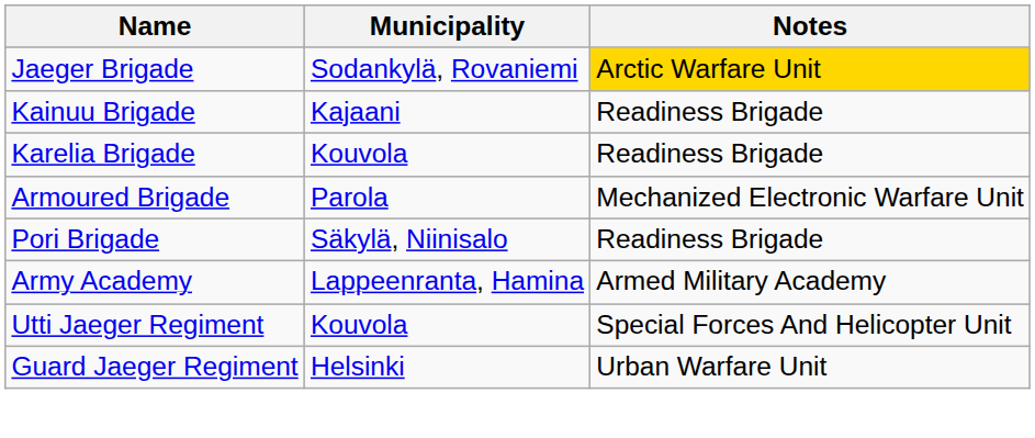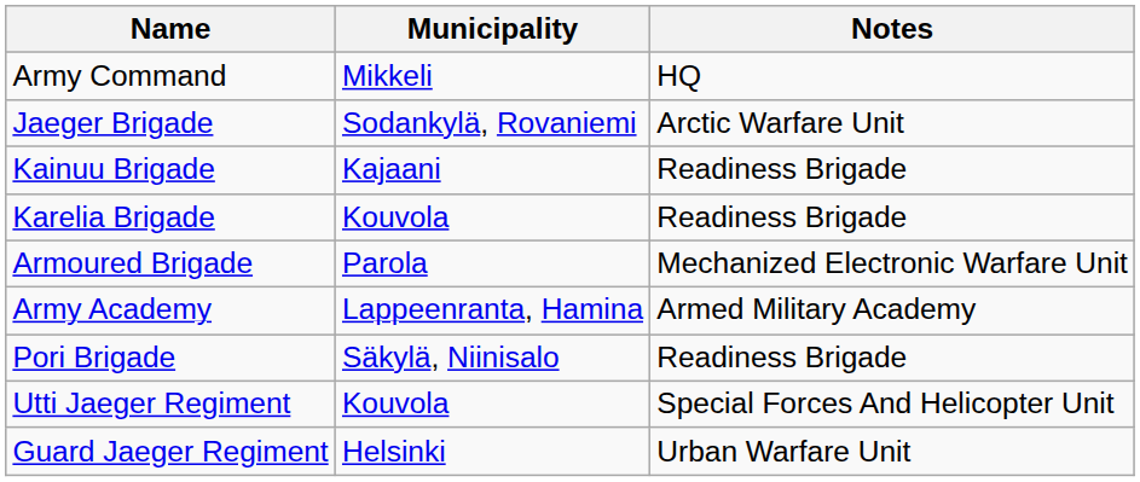+ row: Army Command | Mikkeli | HQ
Jaeger Brigade | Notes: gold background -> no background
rows swapped: Pori Brigade <-> Army Academy
